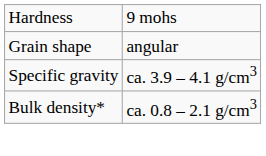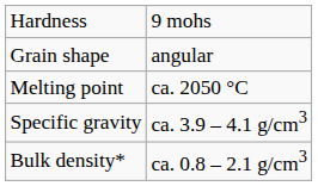+ row: Melting point | ca. 2050 °C
